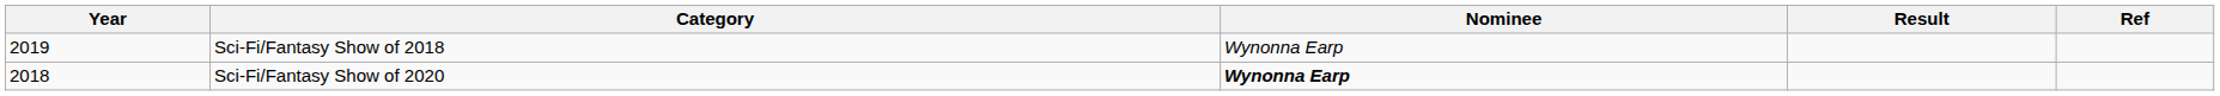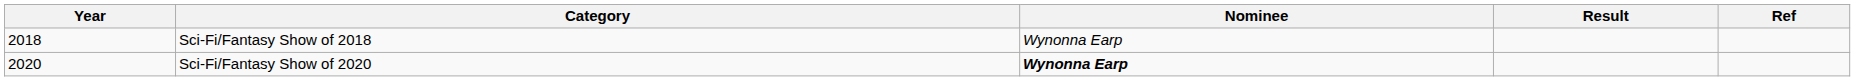Sci-Fi/Fantasy Show of 2018 | Year: 2019 -> 2018
Sci-Fi/Fantasy Show of 2020 | Year: 2018 -> 2020
